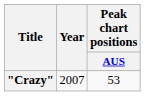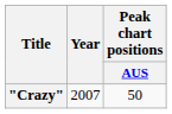"Crazy" | Peak chart positions / AUS: 53 -> 50
